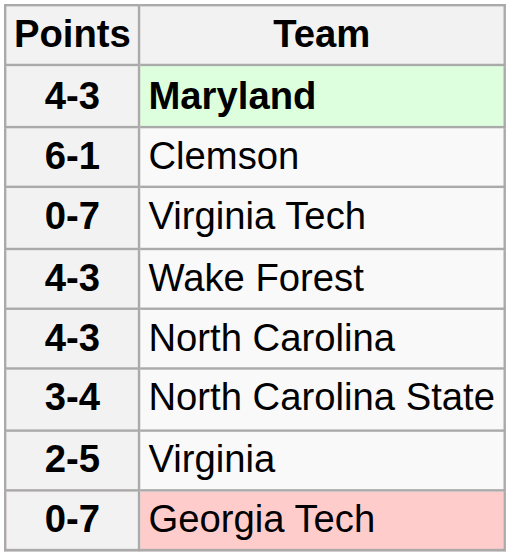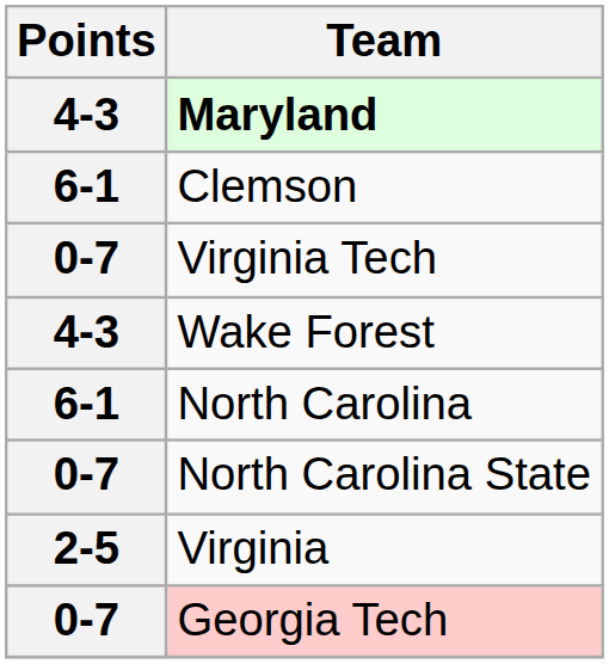North Carolina | Points: 4-3 -> 6-1
North Carolina State | Points: 3-4 -> 0-7
